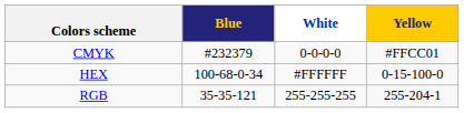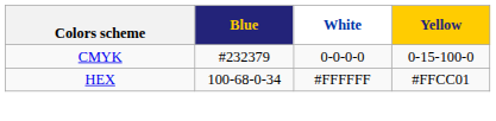CMYK | Yellow: #FFCC01 -> 0-15-100-0
HEX | Yellow: 0-15-100-0 -> #FFCC01
- row: RGB | 35-35-121 | 255-255-255 | 255-204-1
